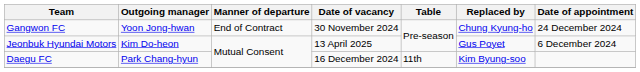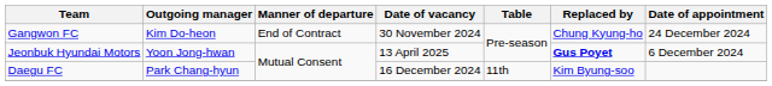Gangwon FC | Outgoing manager: Yoon Jong-hwan -> Kim Do-heon
Jeonbuk Hyundai Motors | Outgoing manager: Kim Do-heon -> Yoon Jong-hwan
Jeonbuk Hyundai Motors | Replaced by: normal -> bold
